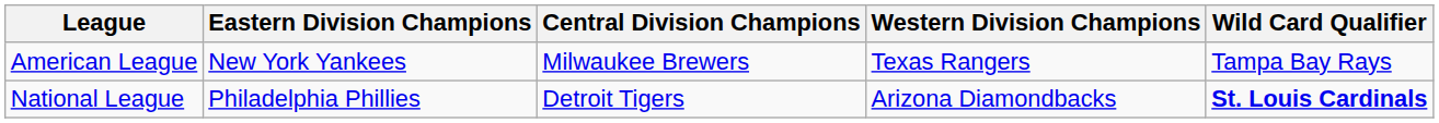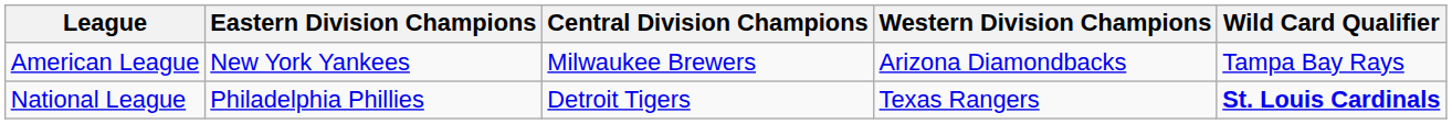American League | Western Division Champions: Texas Rangers -> Arizona Diamondbacks
National League | Western Division Champions: Arizona Diamondbacks -> Texas Rangers
